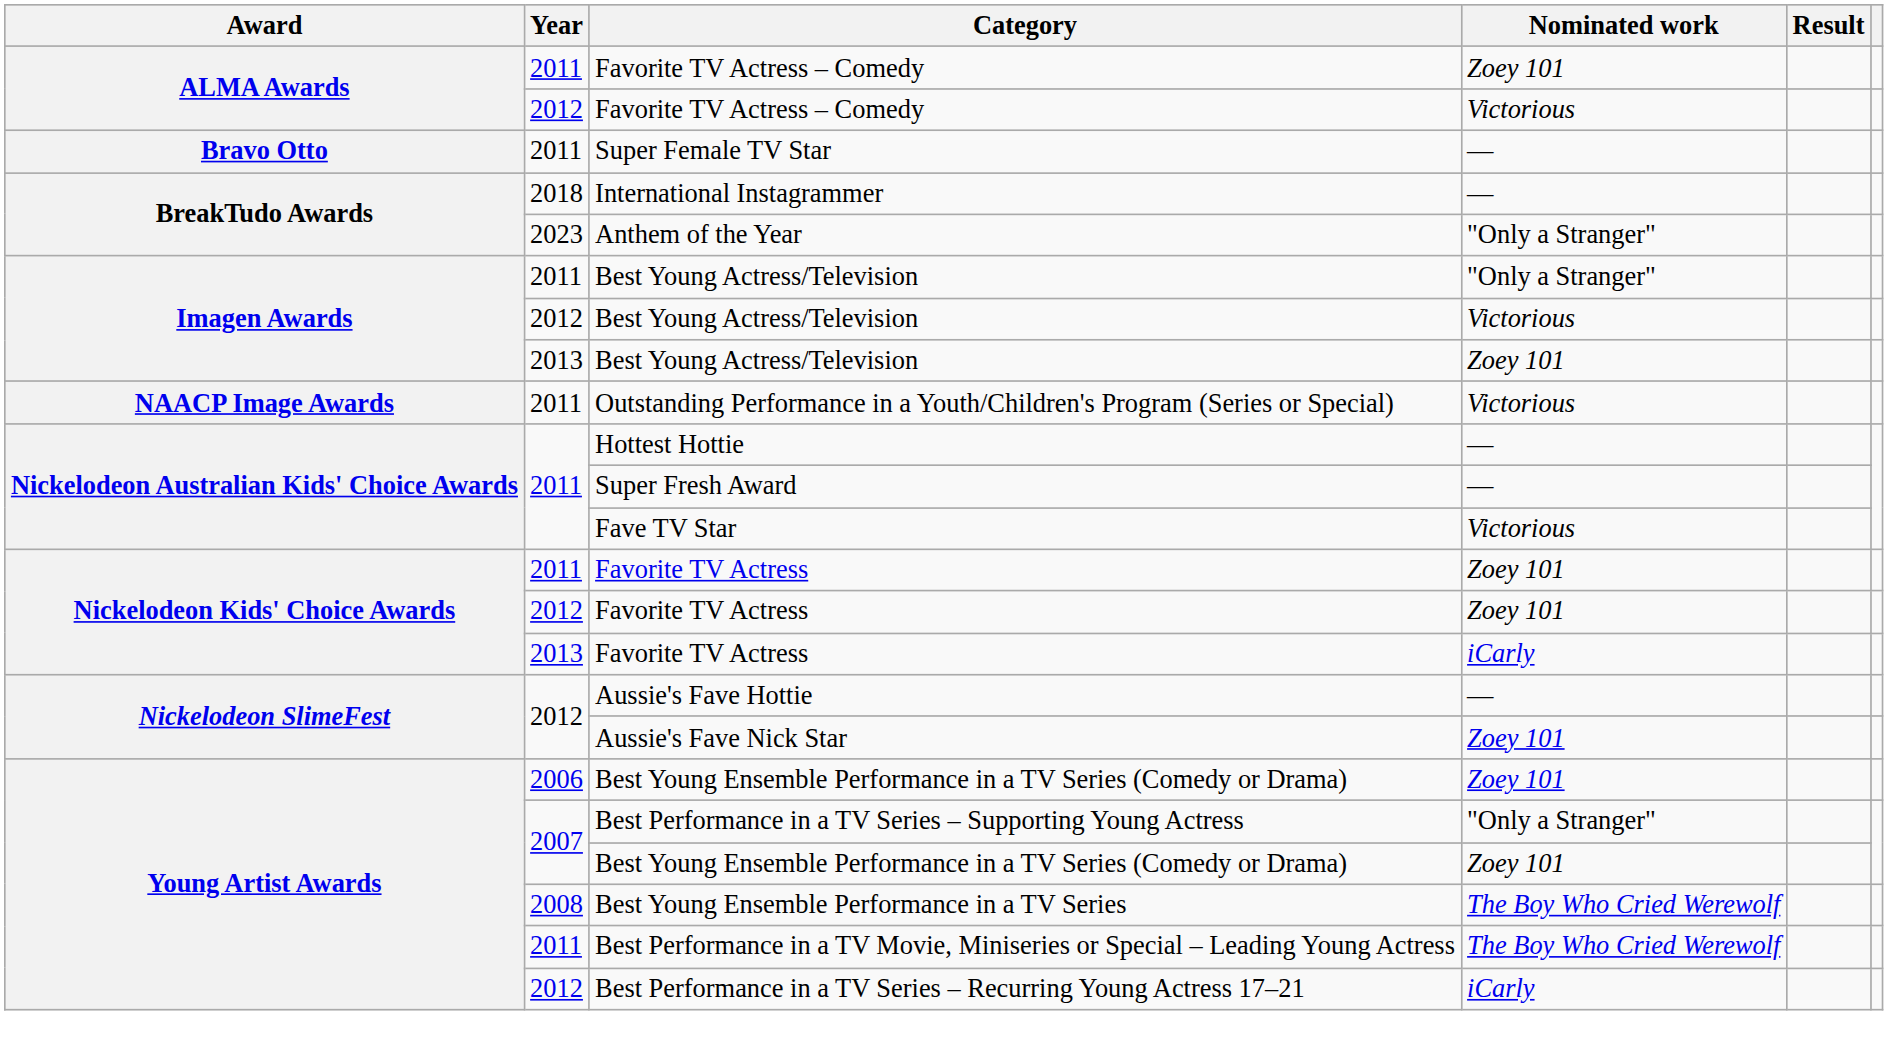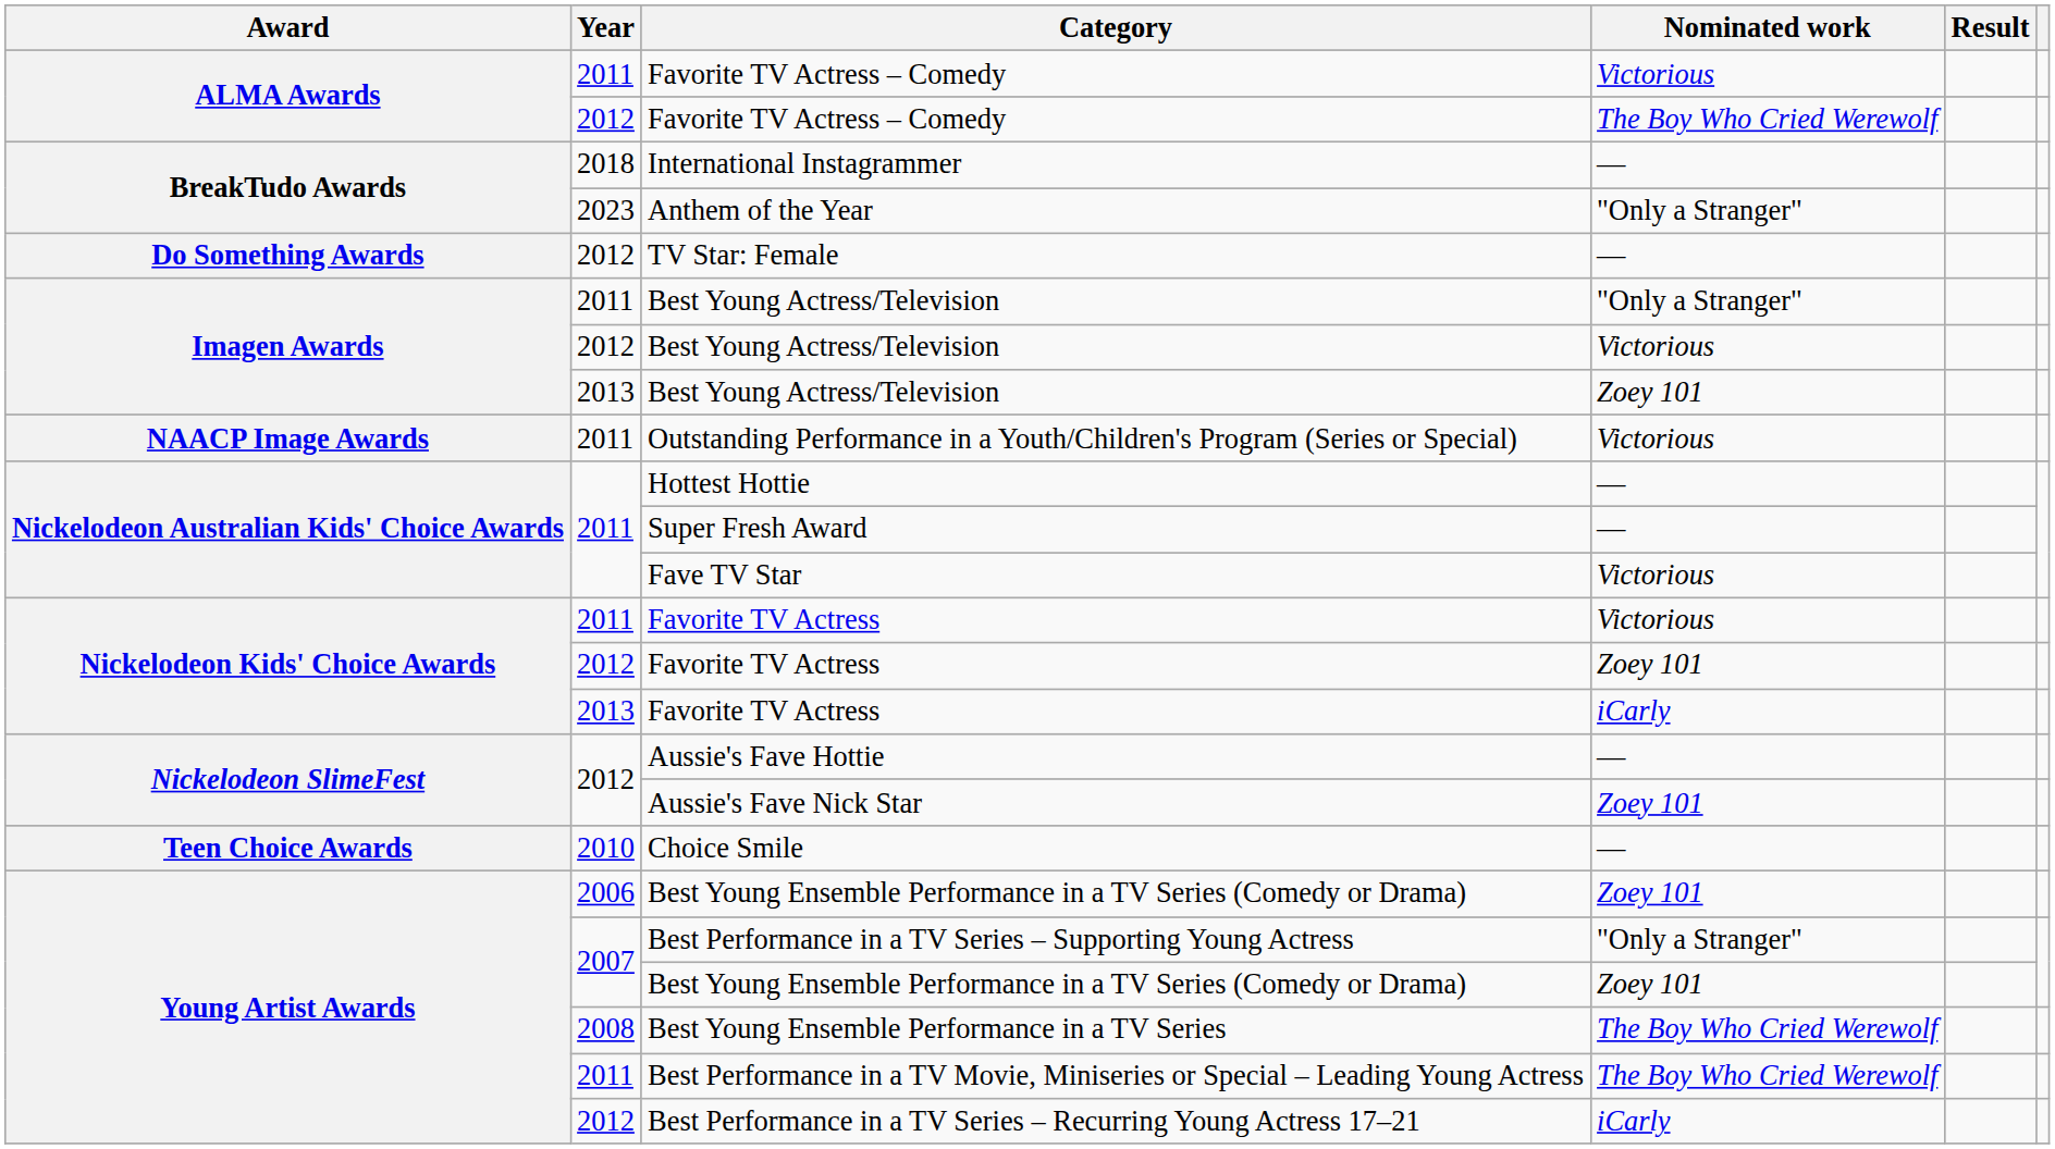2011 / Favorite TV Actress – Comedy | Nominated work: Zoey 101 -> Victorious
2012 / Favorite TV Actress – Comedy | Nominated work: Victorious -> The Boy Who Cried Werewolf
- row: Bravo Otto | 2011 | Super Female TV Star | —
+ row: Do Something Awards | 2012 | TV Star: Female | —
2011 / Favorite TV Actress | Nominated work: Zoey 101 -> Victorious
+ row: Teen Choice Awards | 2010 | Choice Smile | —
